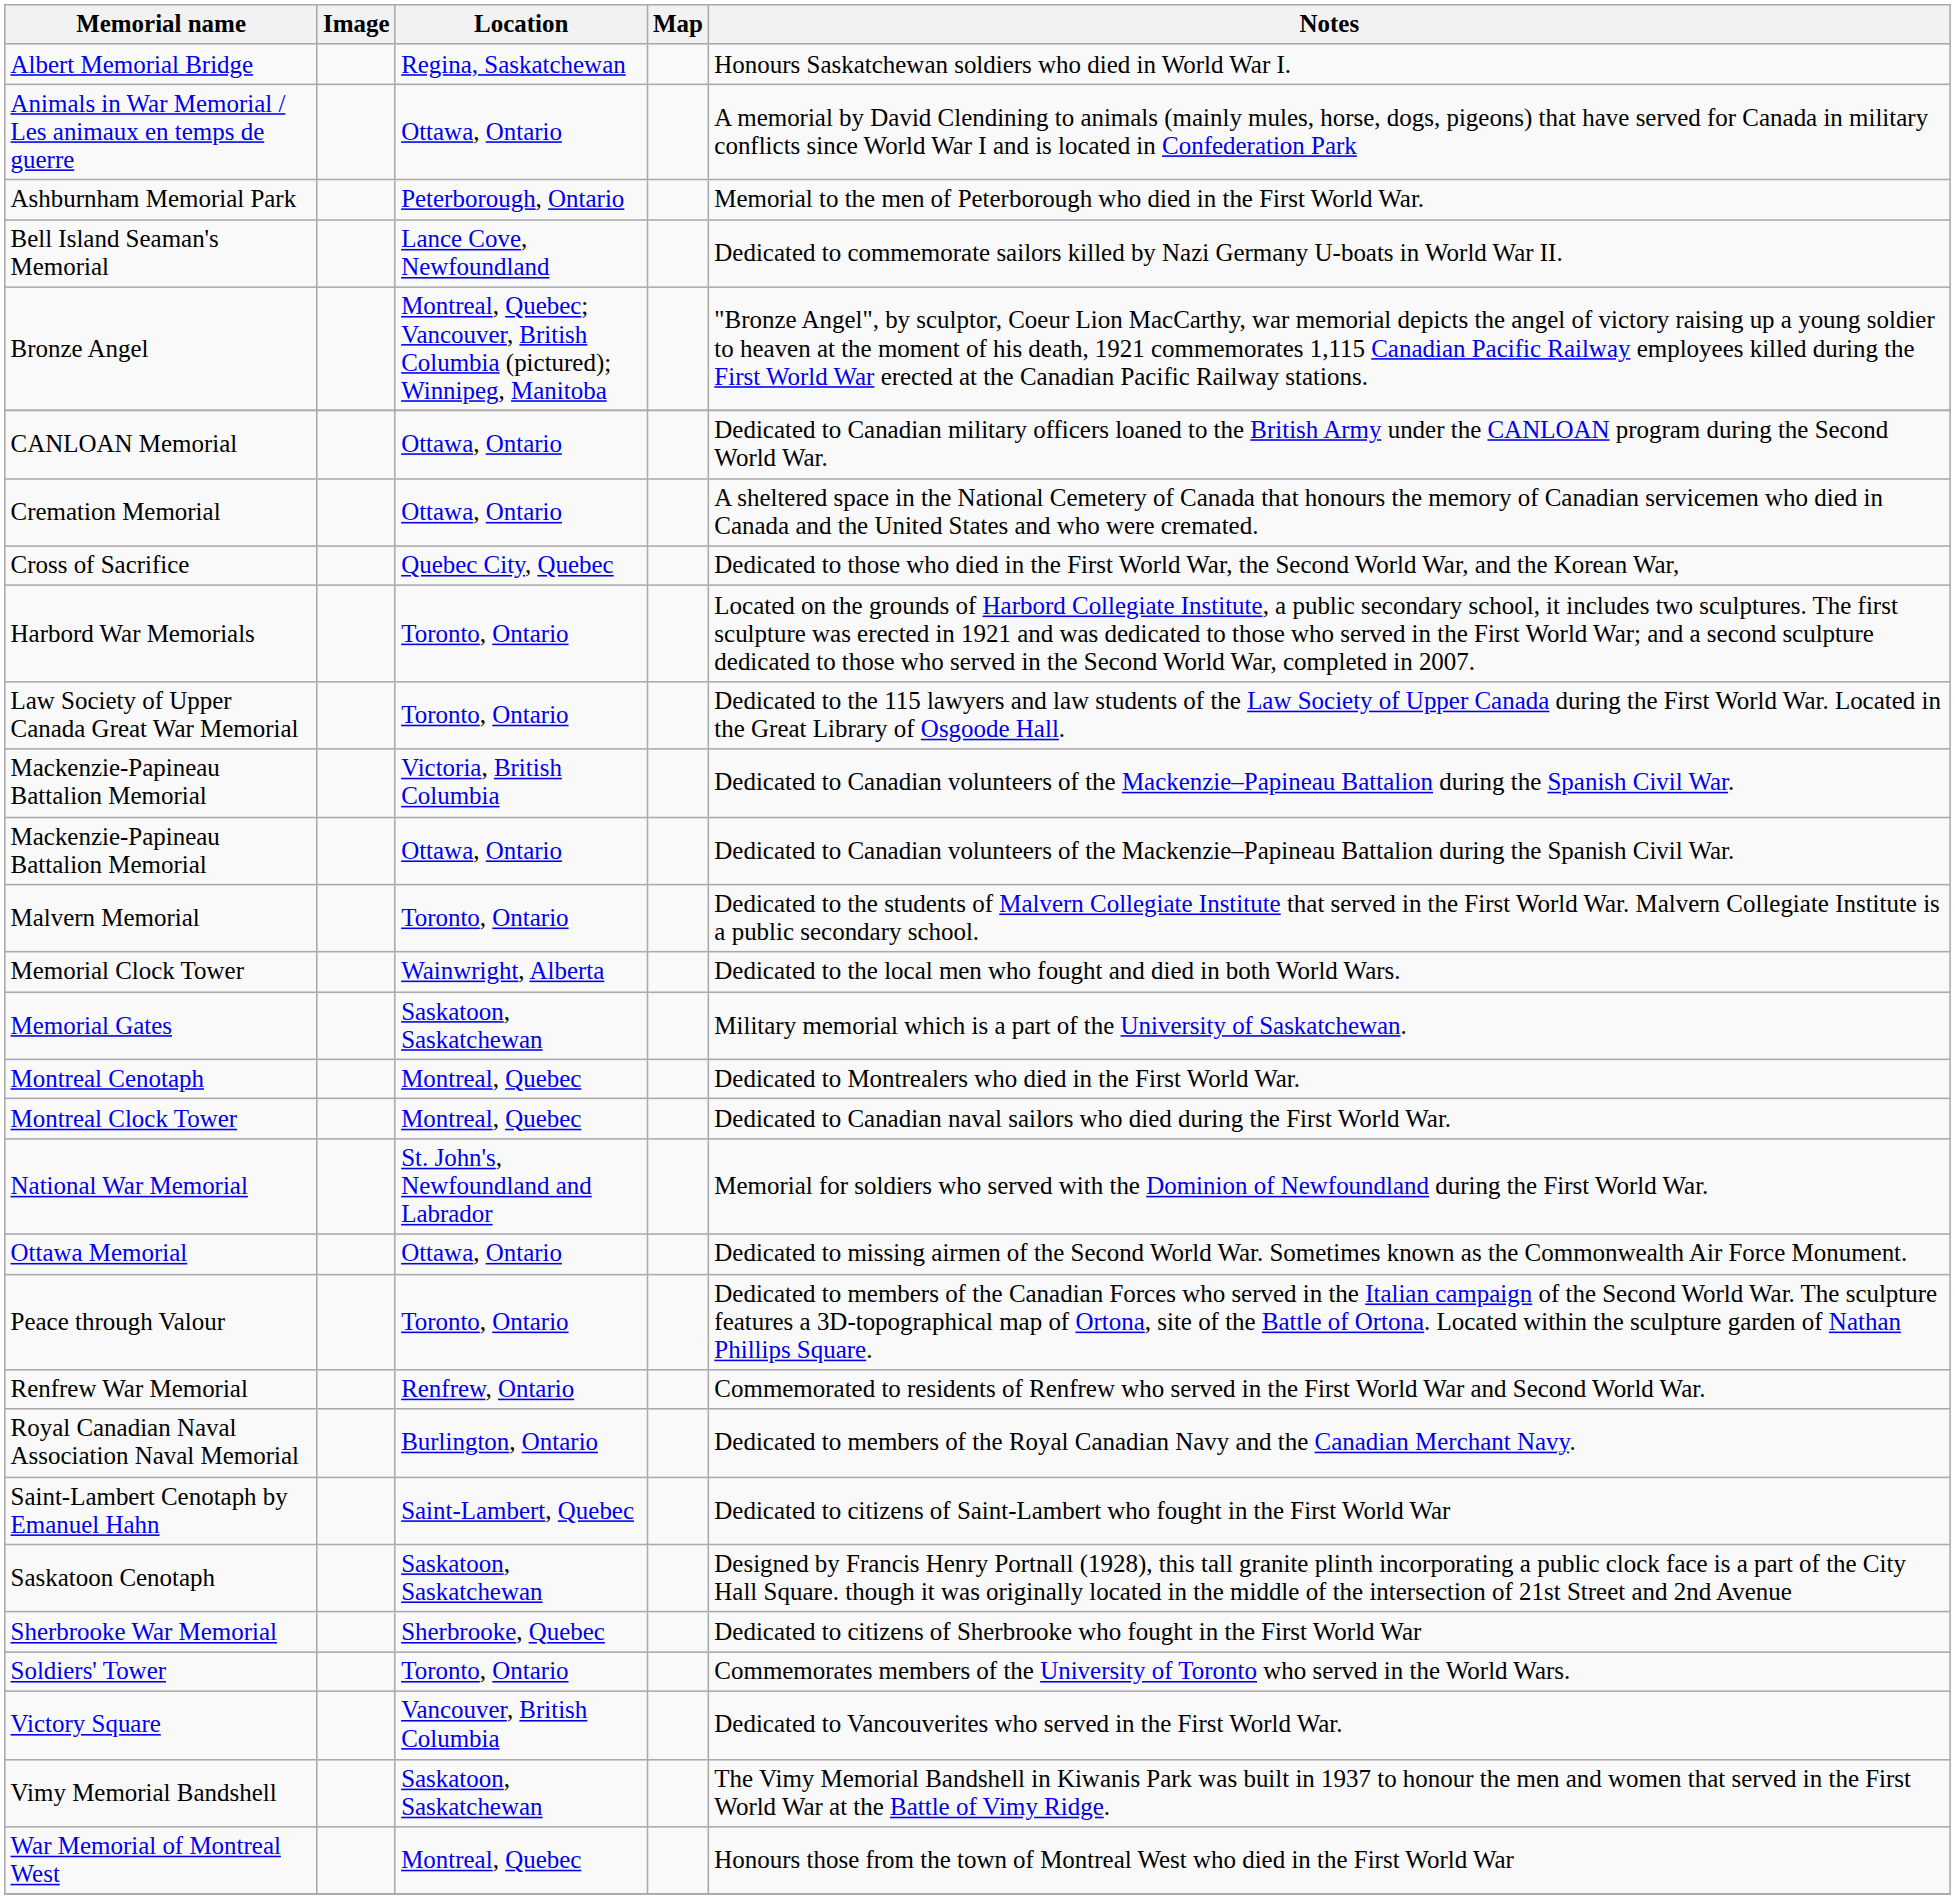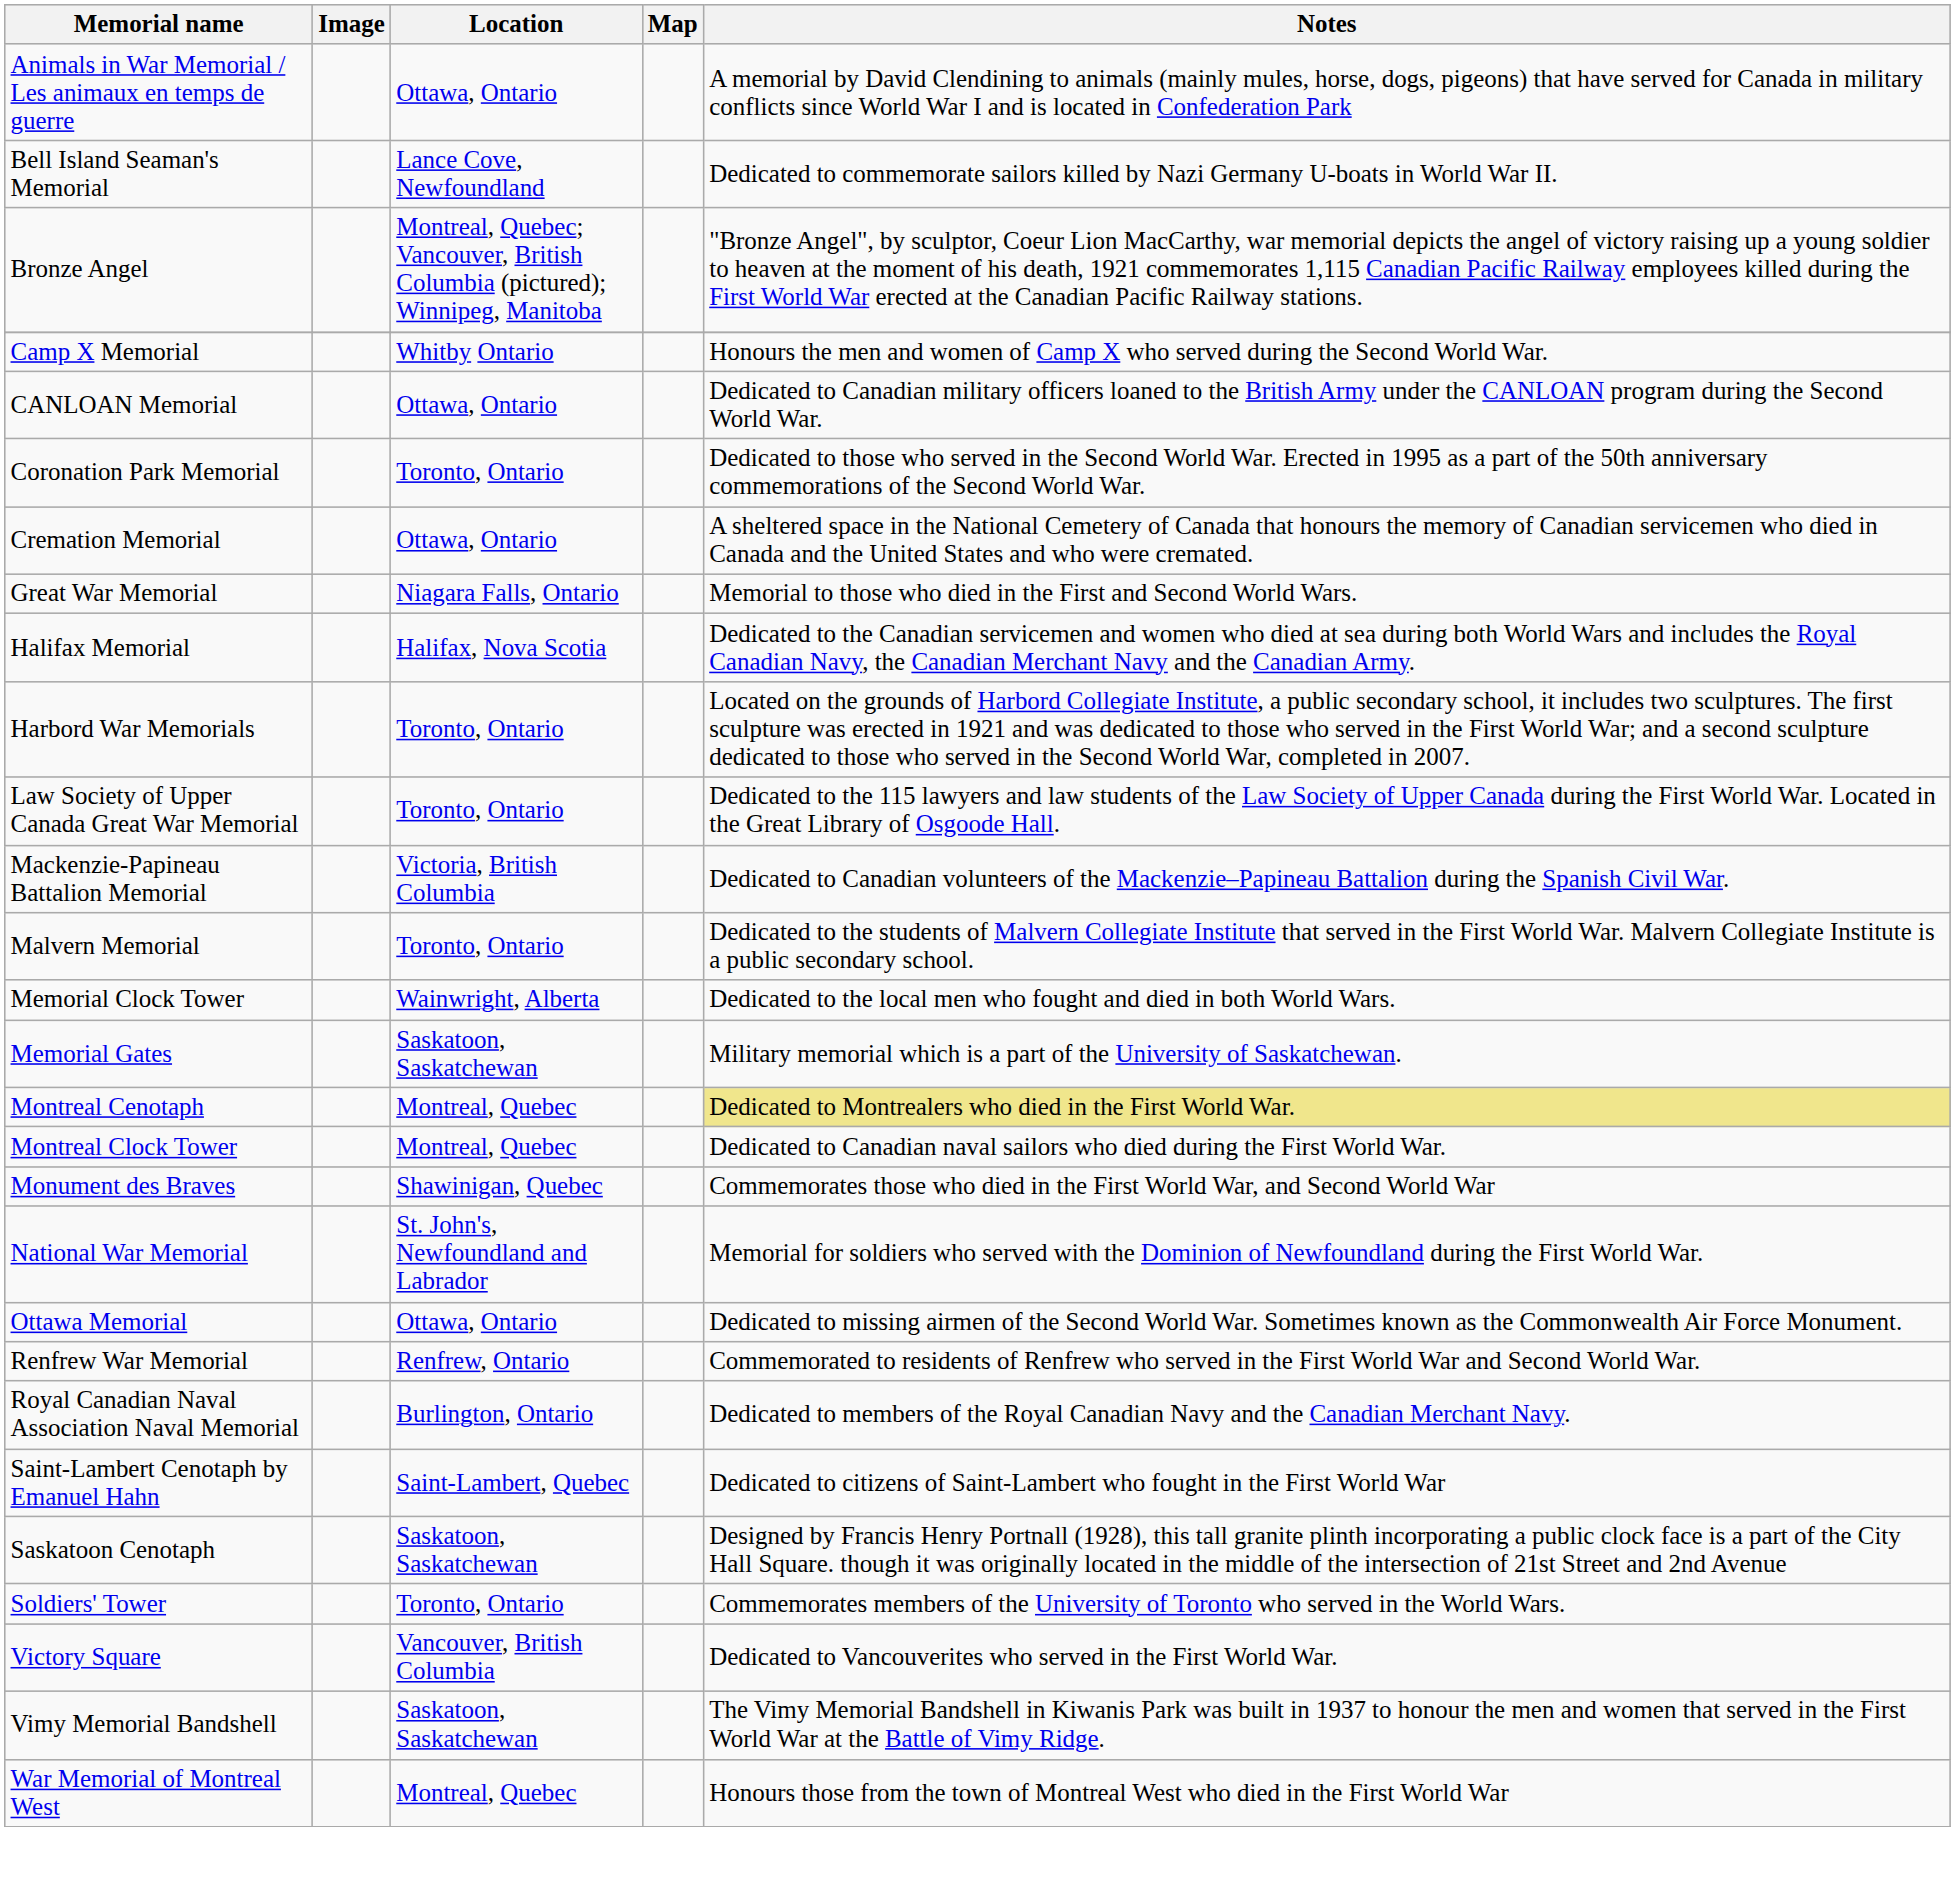- row: Albert Memorial Bridge | Regina, Saskatchewan | Honours Saskatchewan soldiers who died in World War I.
- row: Ashburnham Memorial Park | Peterborough, Ontario | Memorial to the men of Peterborough who died in the First World War.
+ row: Camp X Memorial | Whitby Ontario | Honours the men and women of Camp X who served during the Second World War.
+ row: Coronation Park Memorial | Toronto, Ontario | Dedicated to those who served in the Second World War. Erected in 1995 as a part of the 50th anniversary commemorations of the Second World War.
- row: Cross of Sacrifice | Quebec City, Quebec | Dedicated to those who died in the First World War, the Second World War, and the Korean War,
+ row: Great War Memorial | Niagara Falls, Ontario | Memorial to those who died in the First and Second World Wars.
+ row: Halifax Memorial | Halifax, Nova Scotia | Dedicated to the Canadian servicemen and women who died at sea during both World Wars and includes the Royal Canadian Navy, the Canadian Merchant Navy and the Canadian Army.
- row: Mackenzie-Papineau Battalion Memorial | Ottawa, Ontario | Dedicated to Canadian volunteers of the Mackenzie–Papineau Battalion during the Spanish Civil War.
Montreal Cenotaph | Notes: no background -> khaki background
+ row: Monument des Braves | Shawinigan, Quebec | Commemorates those who died in the First World War, and Second World War
- row: Peace through Valour | Toronto, Ontario | Dedicated to members of the Canadian Forces who served in the Italian campaign of the Second World War. The sculpture features a 3D-topographical map of Ortona, site of the Battle of Ortona. Located within the sculpture garden of Nathan Phillips Square.
- row: Sherbrooke War Memorial | Sherbrooke, Quebec | Dedicated to citizens of Sherbrooke who fought in the First World War
